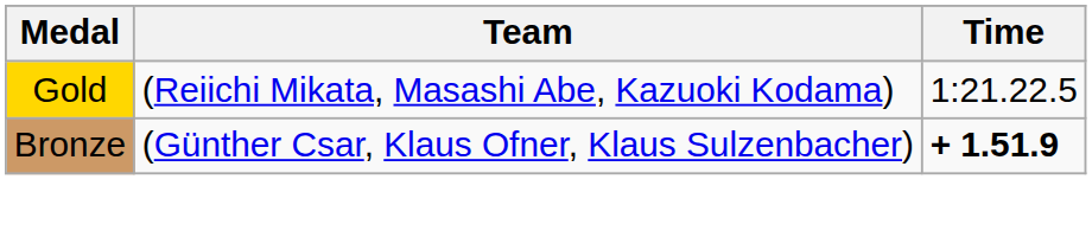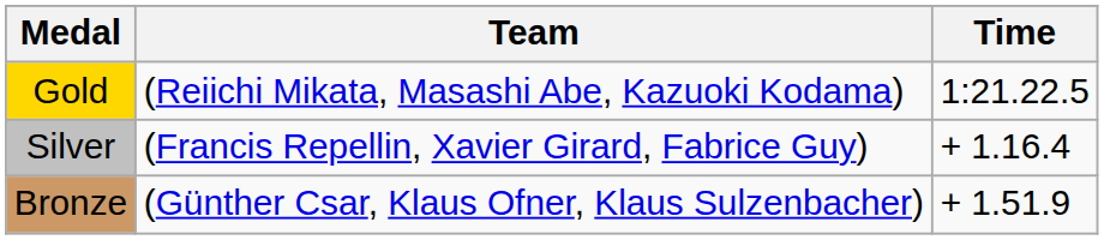+ row: Silver | (Francis Repellin, Xavier Girard, Fabrice Guy) | + 1.16.4
Bronze | Time: bold -> normal
